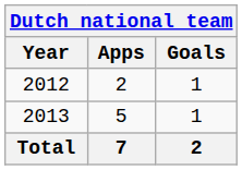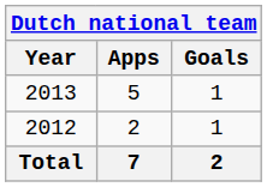rows swapped: 2012 <-> 2013
